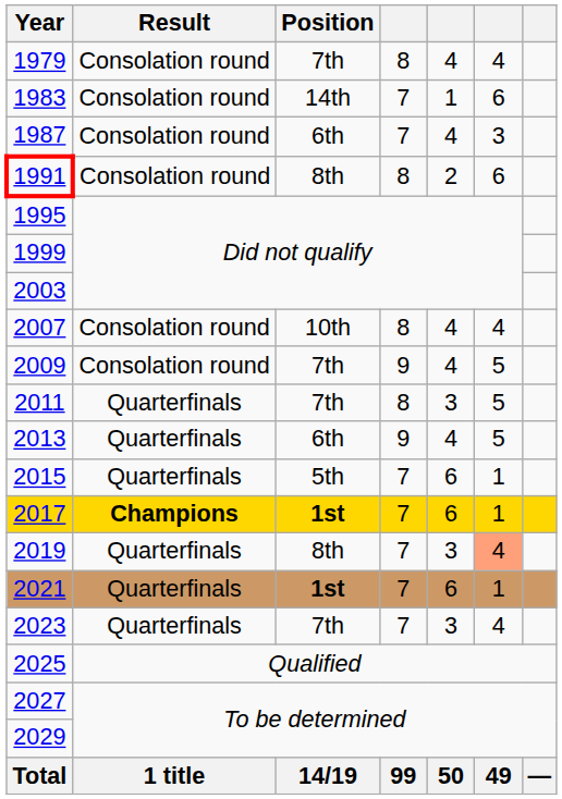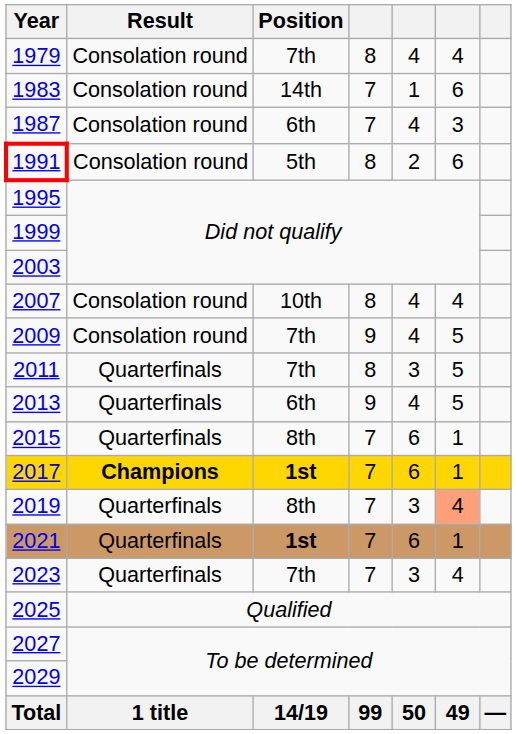1991 | Position: 8th -> 5th
2015 | Position: 5th -> 8th
